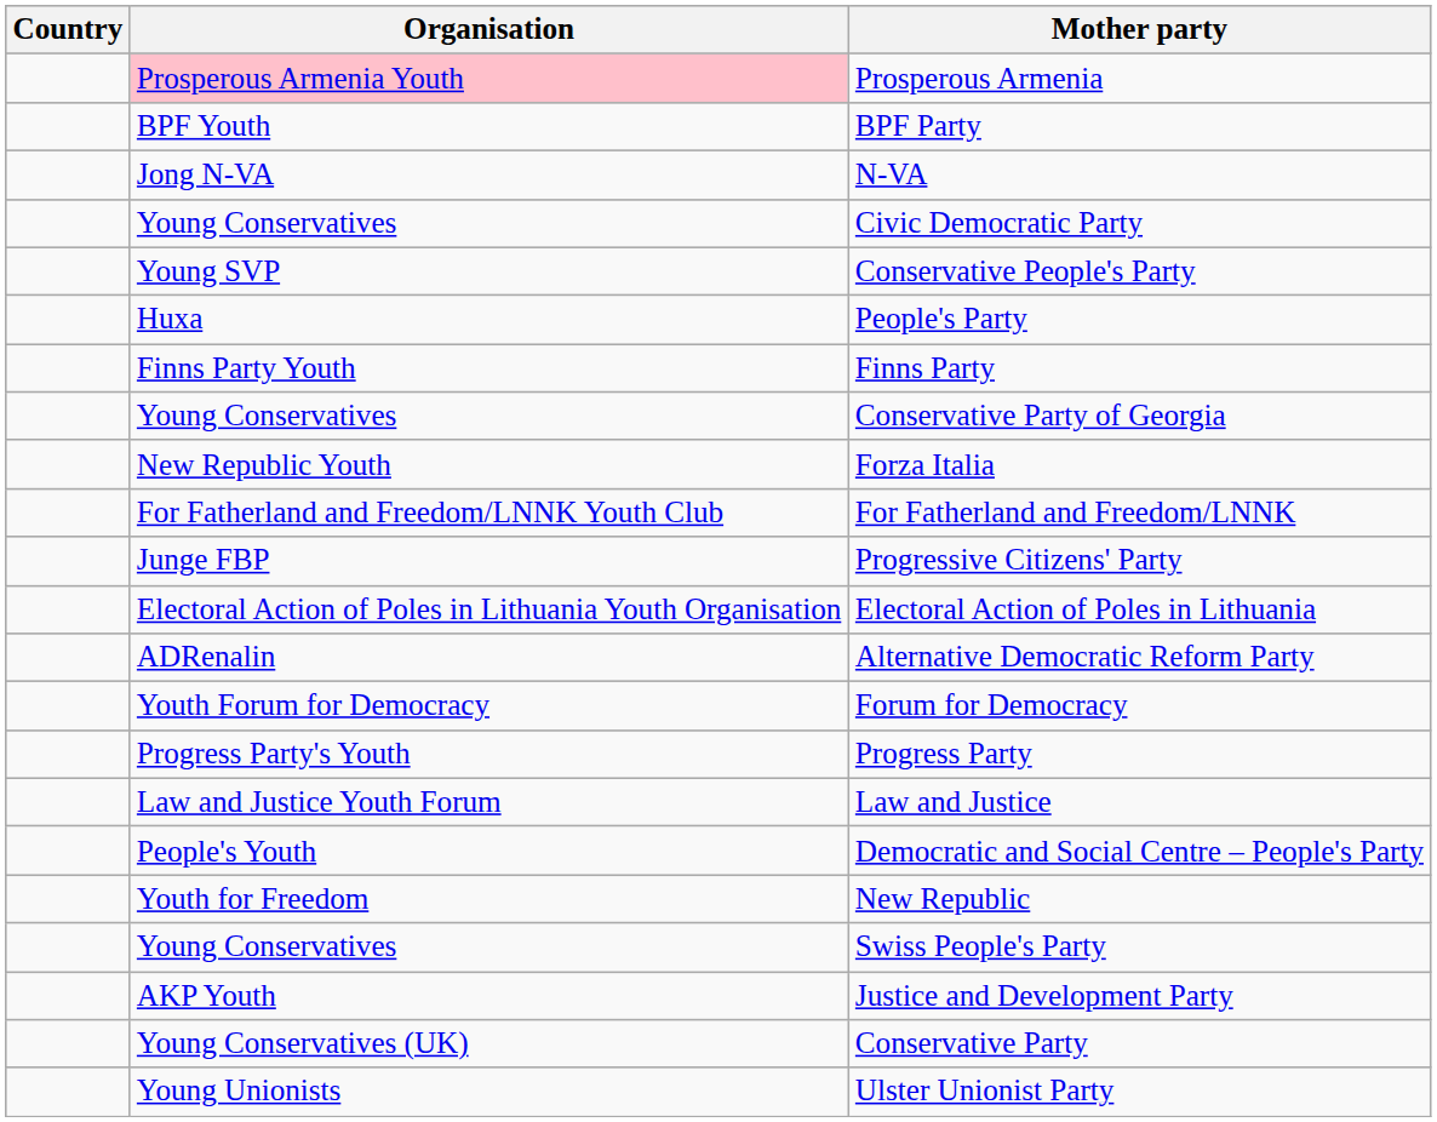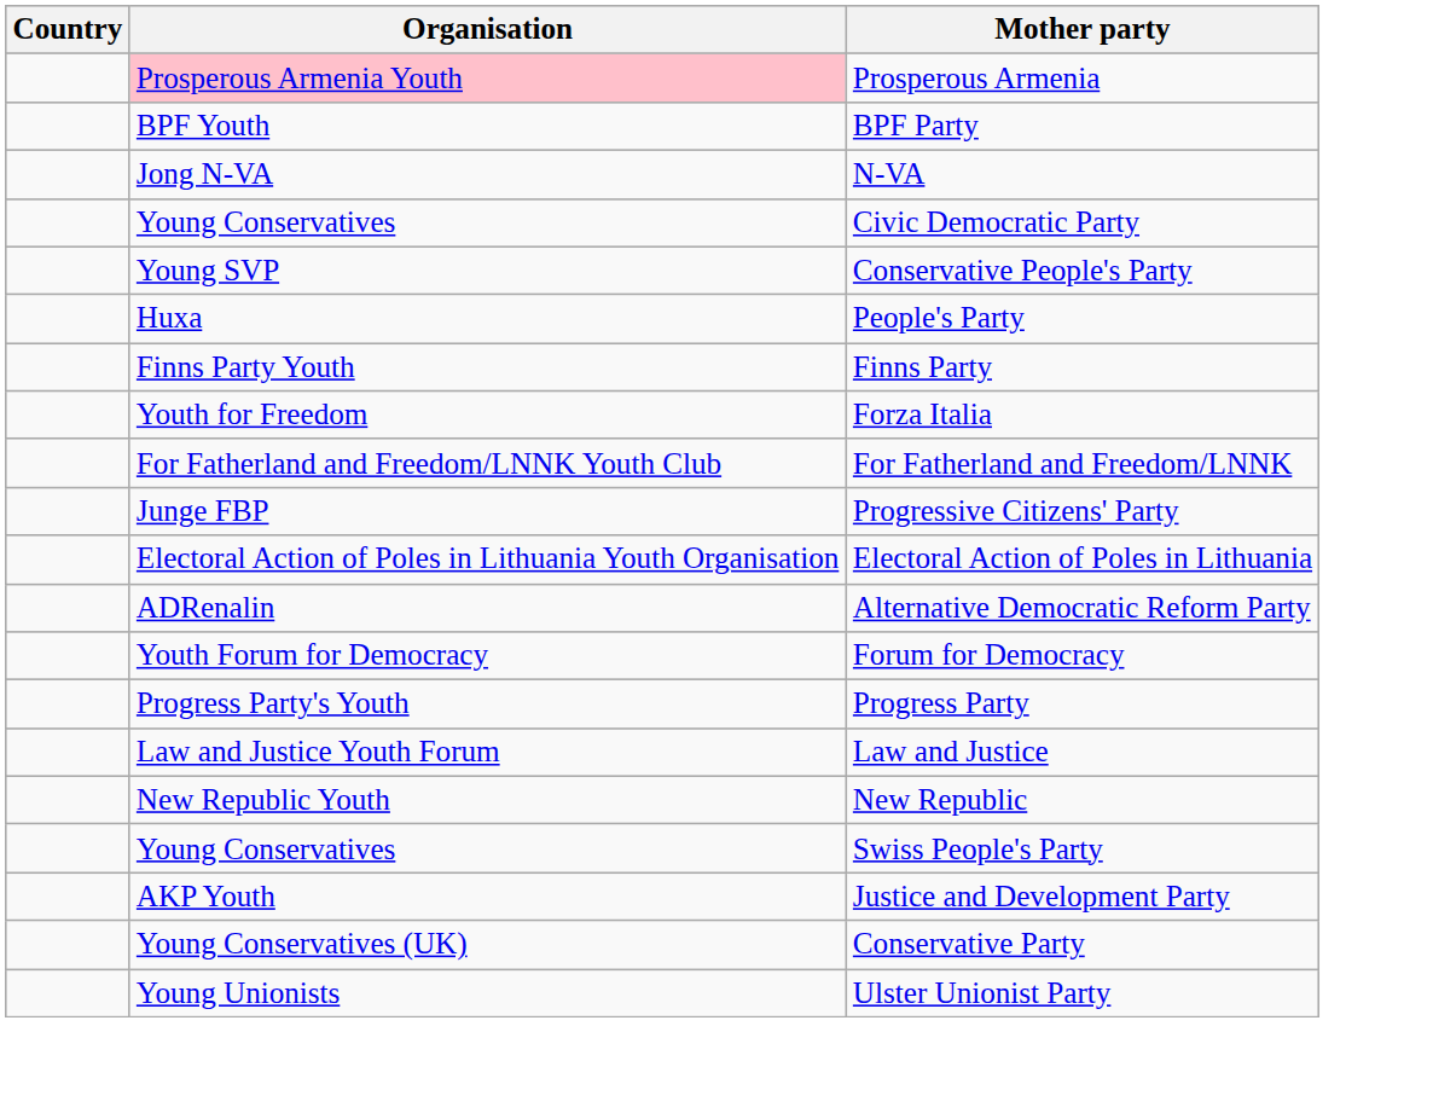- row: Young Conservatives | Conservative Party of Georgia
Forza Italia | Organisation: New Republic Youth -> Youth for Freedom
- row: People's Youth | Democratic and Social Centre – People's Party
New Republic | Organisation: Youth for Freedom -> New Republic Youth
